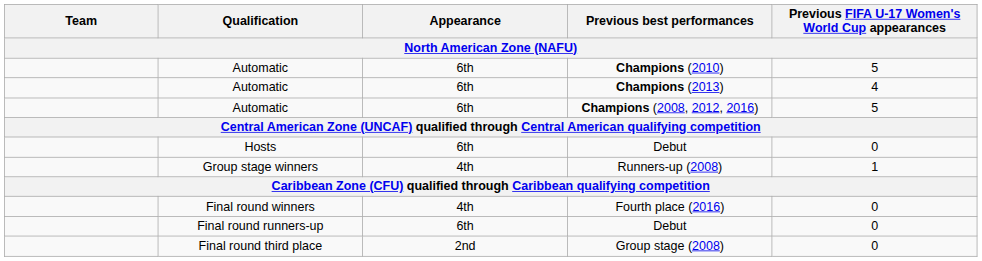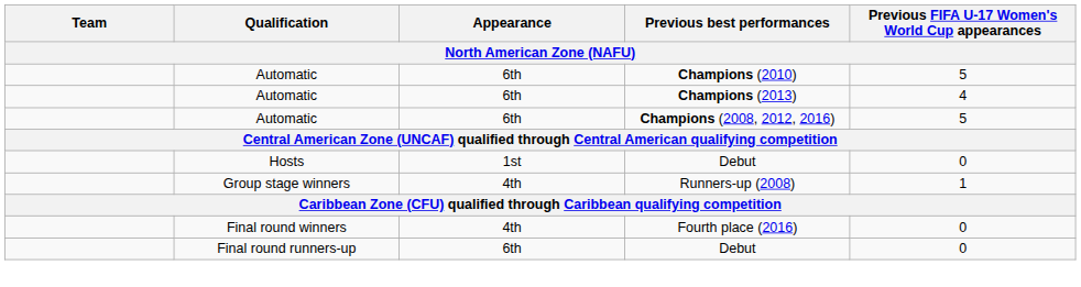Hosts / Debut | Appearance: 6th -> 1st
- row: Final round third place | 2nd | Group stage (2008) | 0
